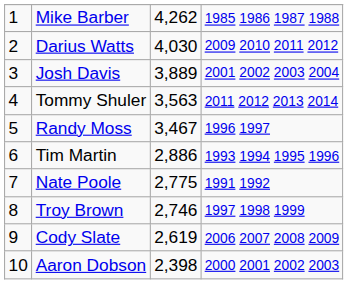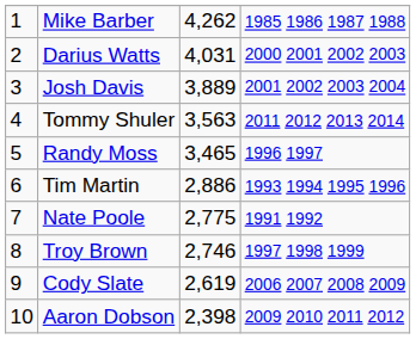Darius Watts | column 3: 4,030 -> 4,031
Darius Watts | column 4: 2009 2010 2011 2012 -> 2000 2001 2002 2003
Randy Moss | column 3: 3,467 -> 3,465
Aaron Dobson | column 4: 2000 2001 2002 2003 -> 2009 2010 2011 2012
